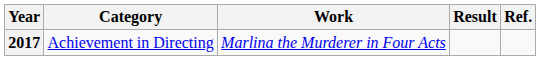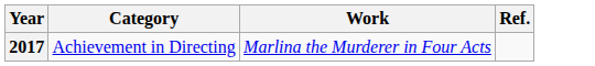- column: Result
